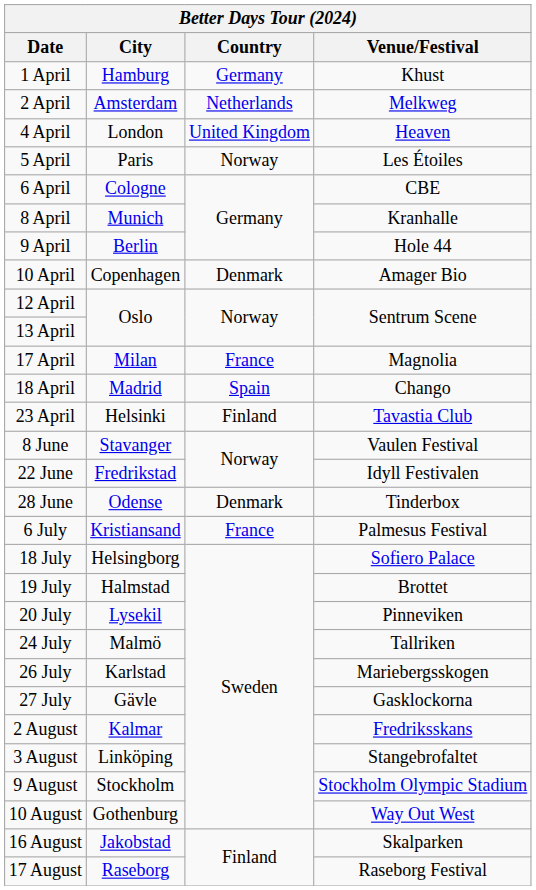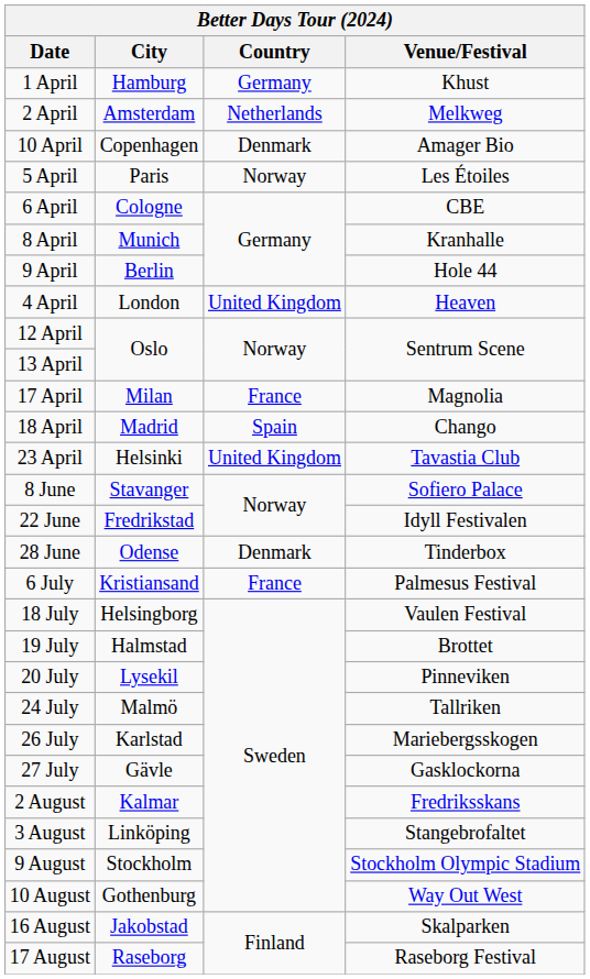rows swapped: 4 April <-> 10 April
23 April | Country: Finland -> United Kingdom
8 June | Venue/Festival: Vaulen Festival -> Sofiero Palace
18 July | Venue/Festival: Sofiero Palace -> Vaulen Festival
